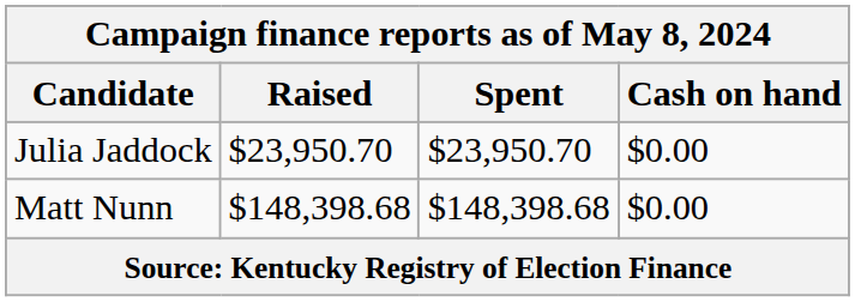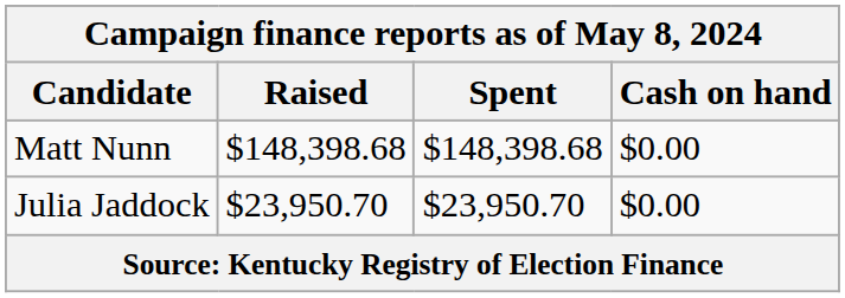rows swapped: Julia Jaddock <-> Matt Nunn
